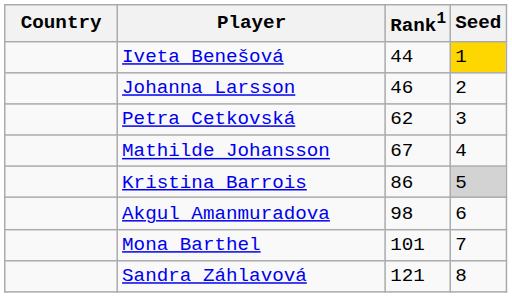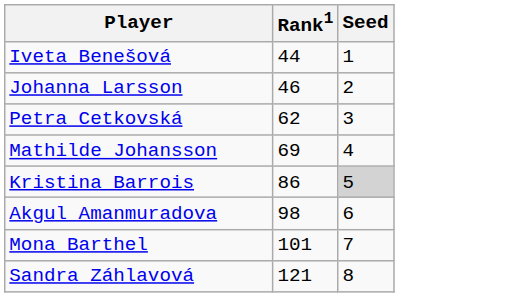- column: Country
Iveta Benešová | Seed: gold background -> no background
Mathilde Johansson | Rank1: 67 -> 69
